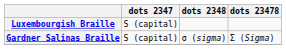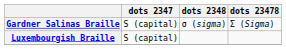rows swapped: Gardner Salinas Braille <-> Luxembourgish Braille
